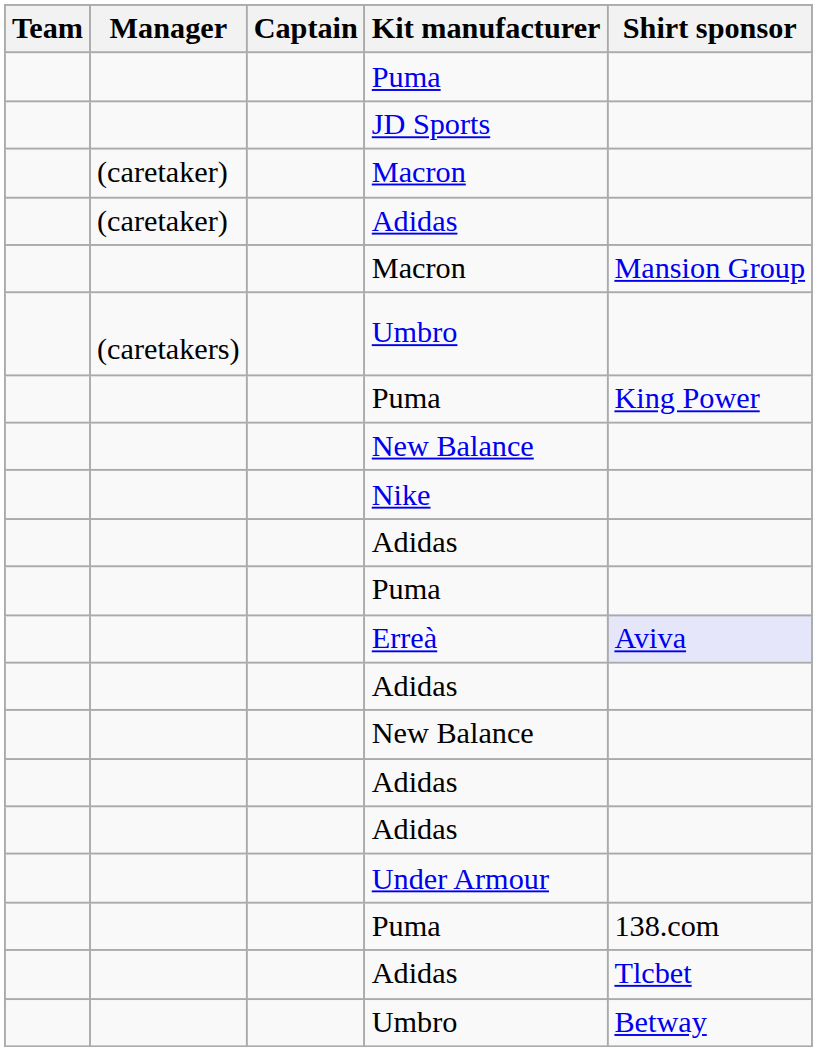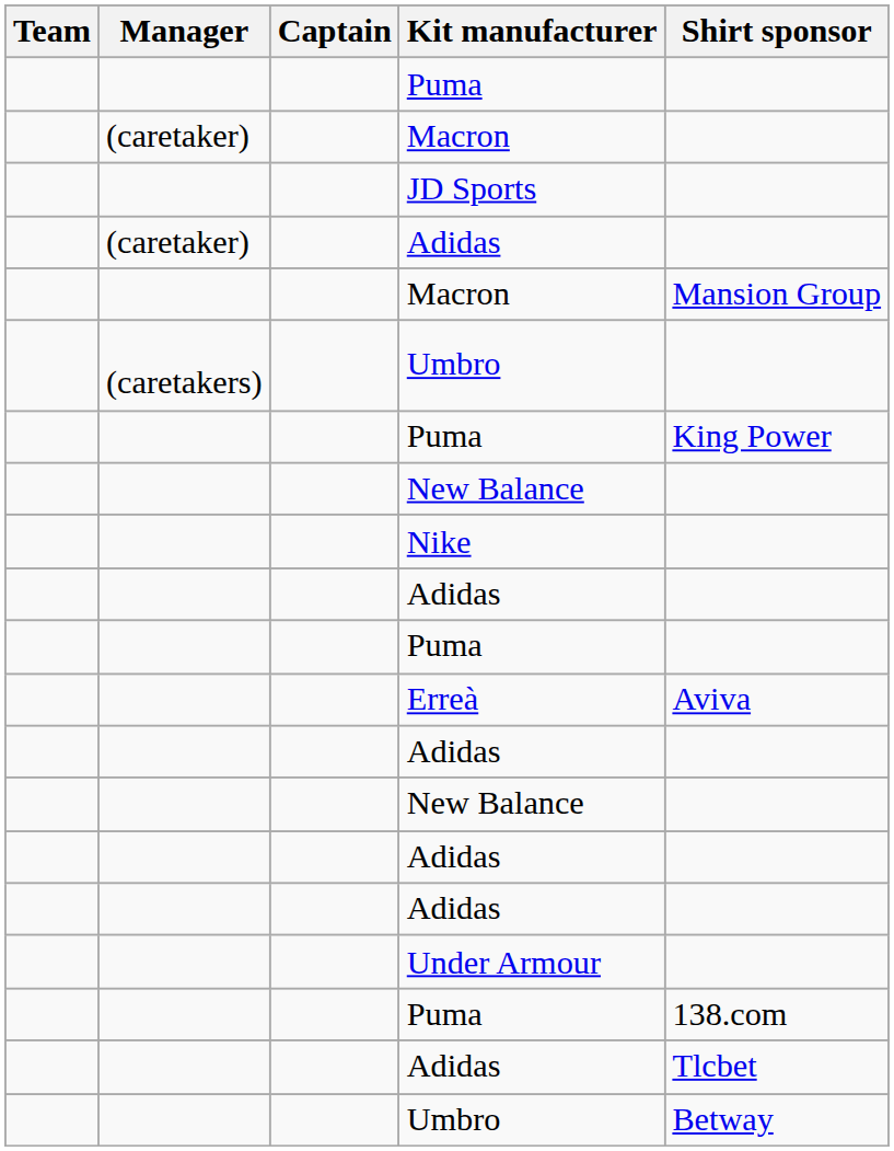rows swapped: (caretaker) / Macron <-> JD Sports
Erreà | Shirt sponsor: lavender background -> no background
